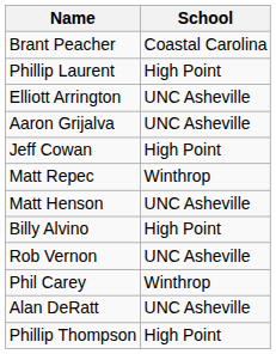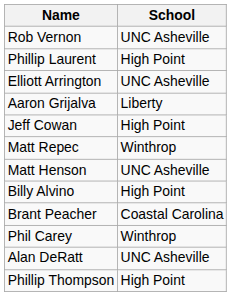rows swapped: Rob Vernon <-> Brant Peacher
Aaron Grijalva | School: UNC Asheville -> Liberty
